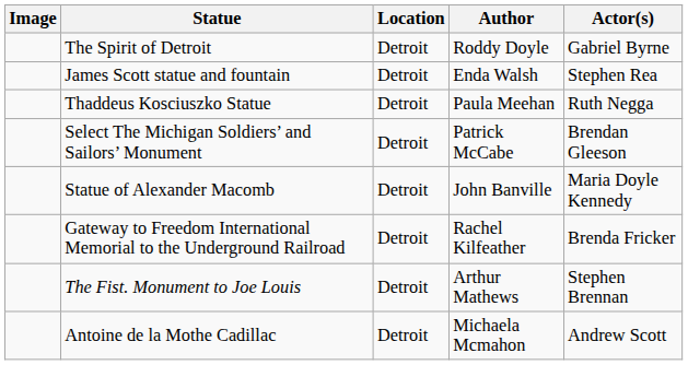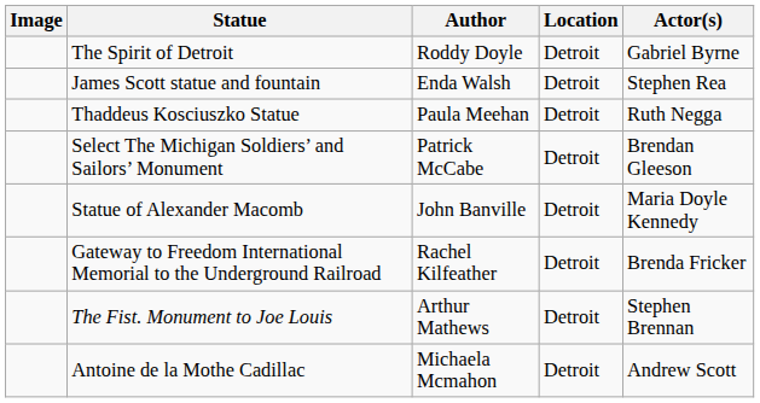columns swapped: Location <-> Author
